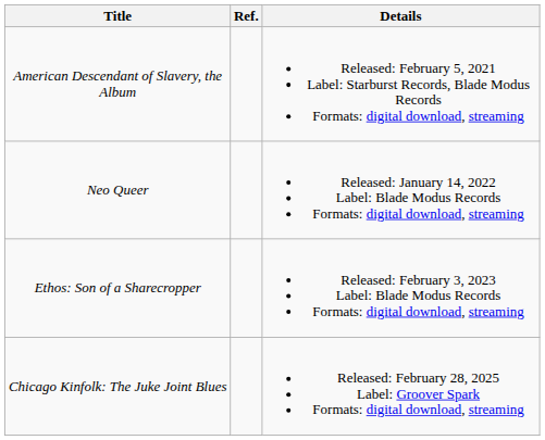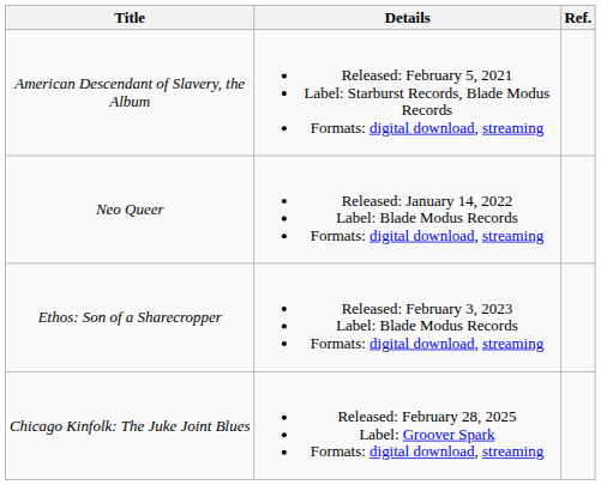columns swapped: Details <-> Ref.
